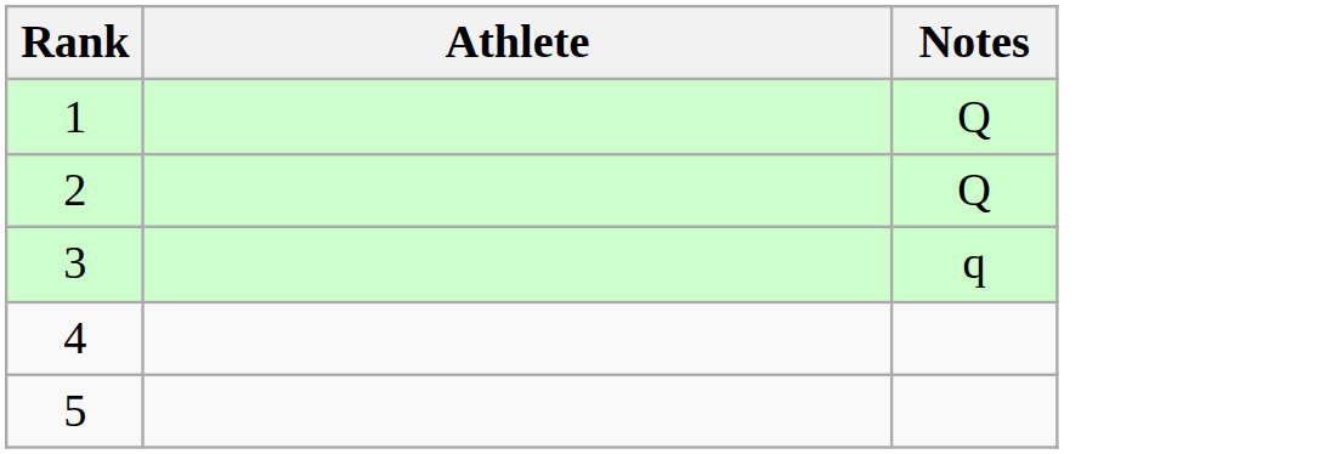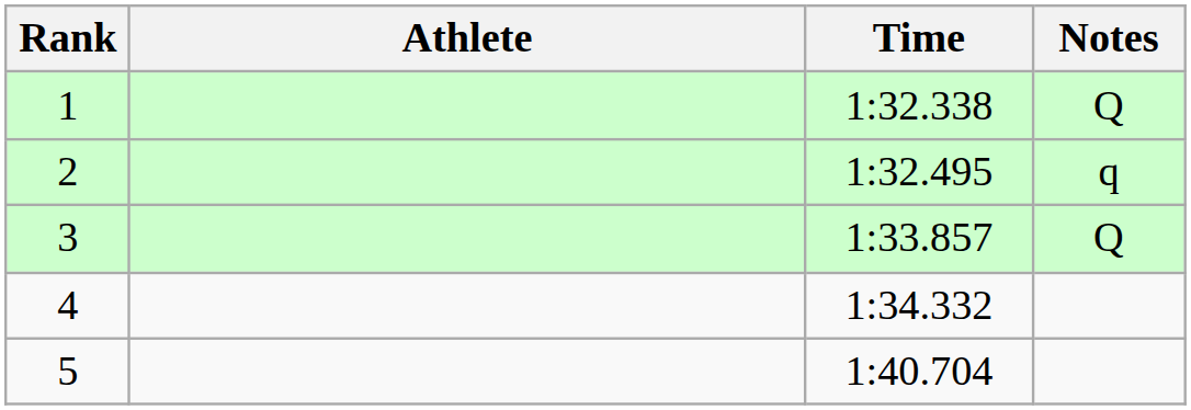+ column: Time | 1:32.338 | 1:32.495 | 1:33.857 | 1:34.332 | 1:40.704
2 | Notes: Q -> q
3 | Notes: q -> Q
